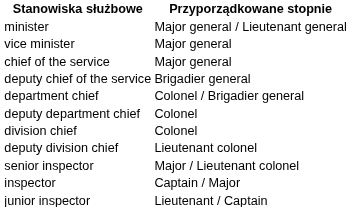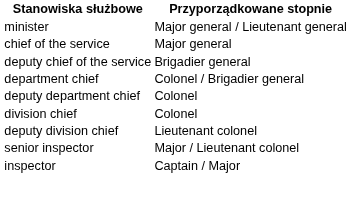- row: vice minister | Major general
- row: junior inspector | Lieutenant / Captain
